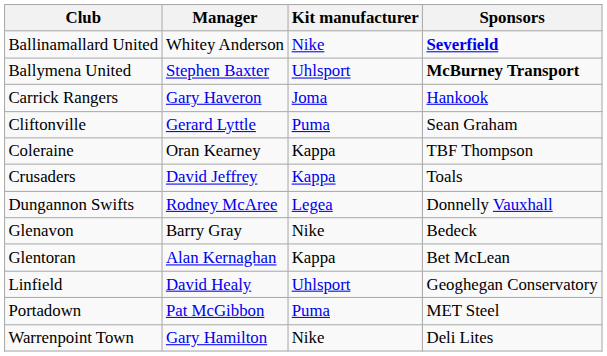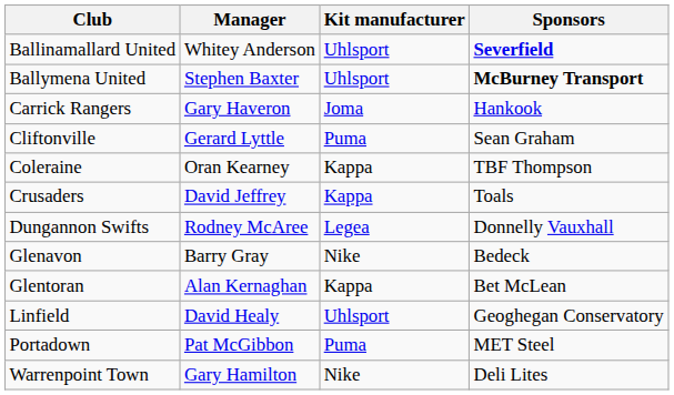Ballinamallard United | Kit manufacturer: Nike -> Uhlsport
